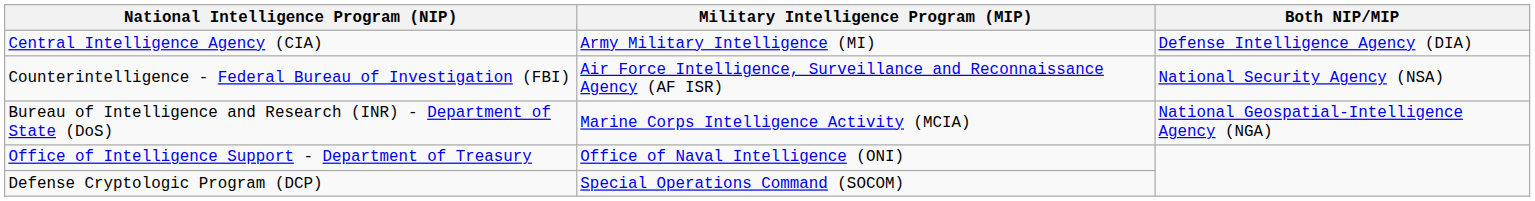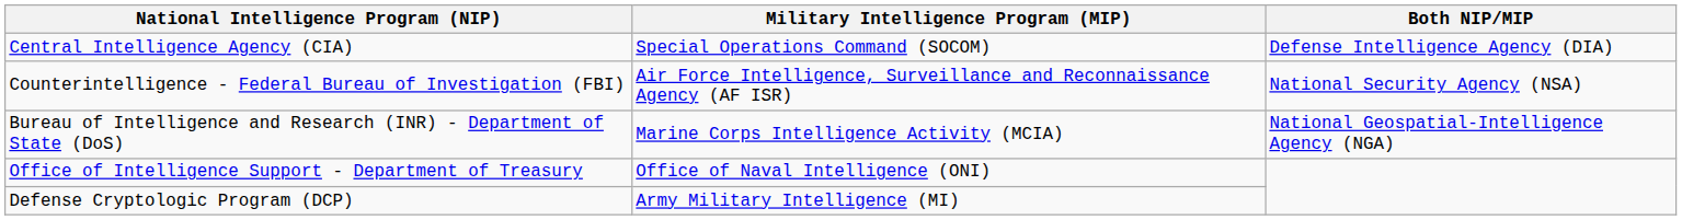Central Intelligence Agency (CIA) | Military Intelligence Program (MIP): Army Military Intelligence (MI) -> Special Operations Command (SOCOM)
Defense Cryptologic Program (DCP) | Military Intelligence Program (MIP): Special Operations Command (SOCOM) -> Army Military Intelligence (MI)
